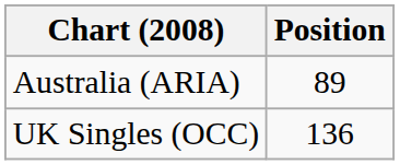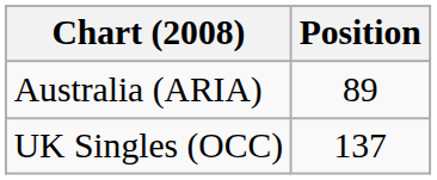UK Singles (OCC) | Position: 136 -> 137
